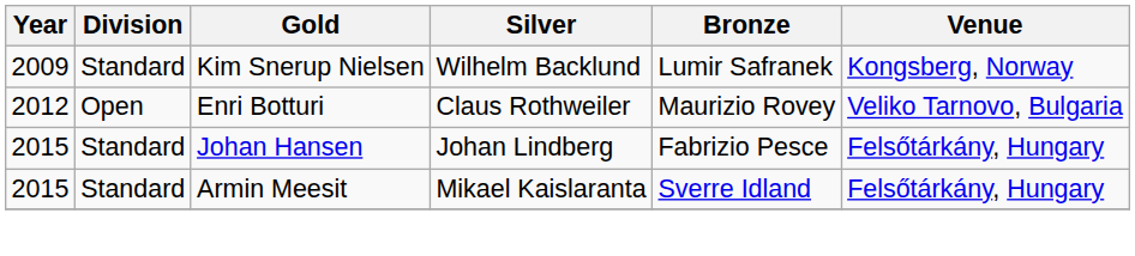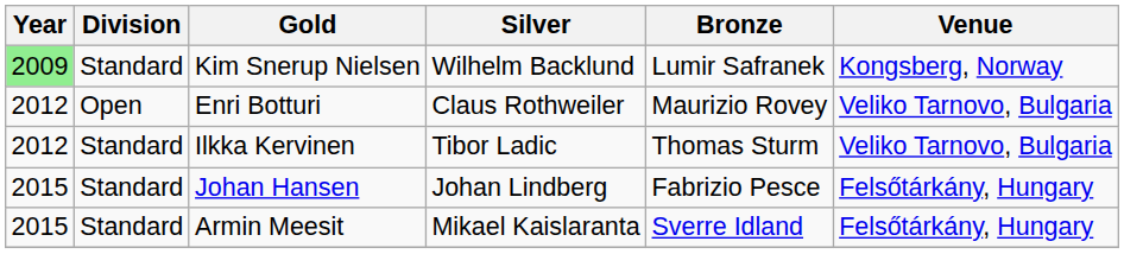Kim Snerup Nielsen | Year: no background -> lightgreen background
+ row: 2012 | Standard | Ilkka Kervinen | Tibor Ladic | Thomas Sturm | Veliko Tarnovo, Bulgaria
